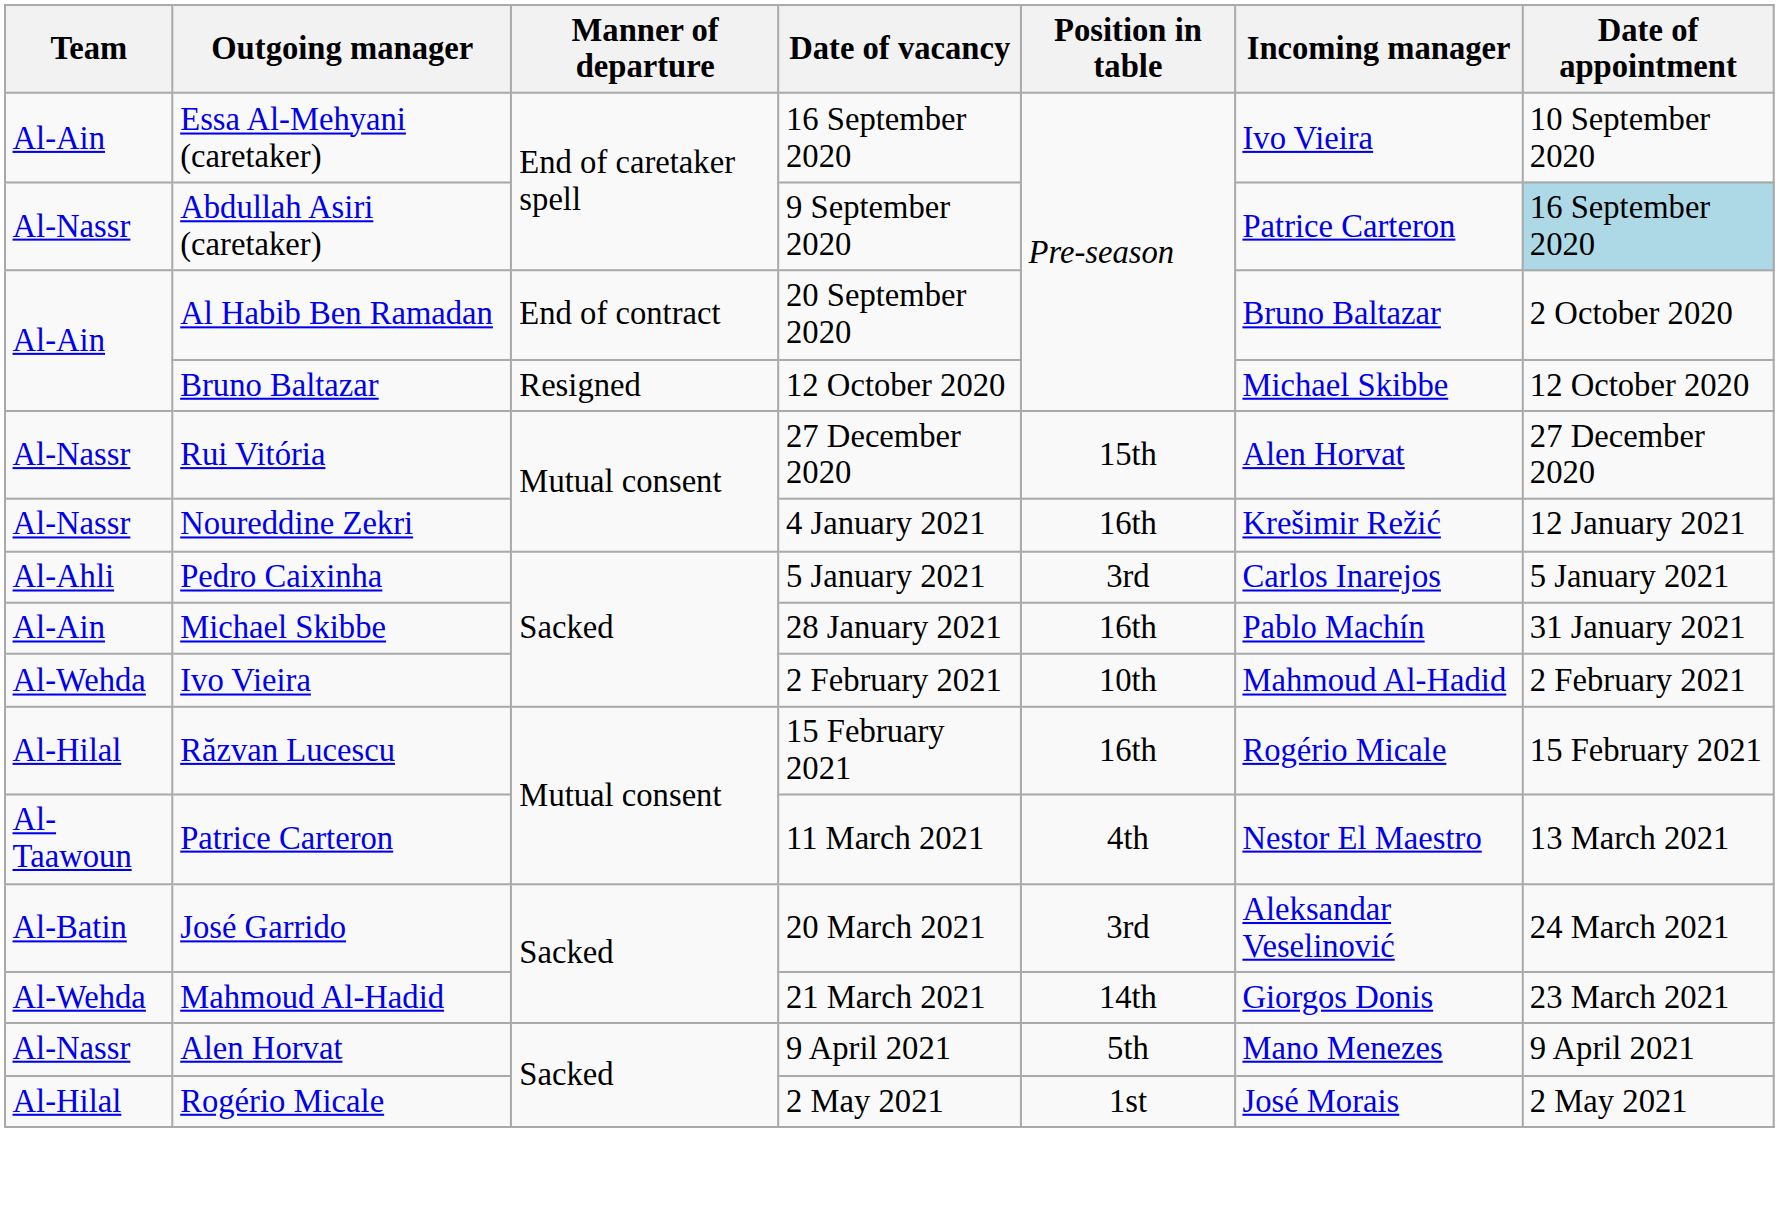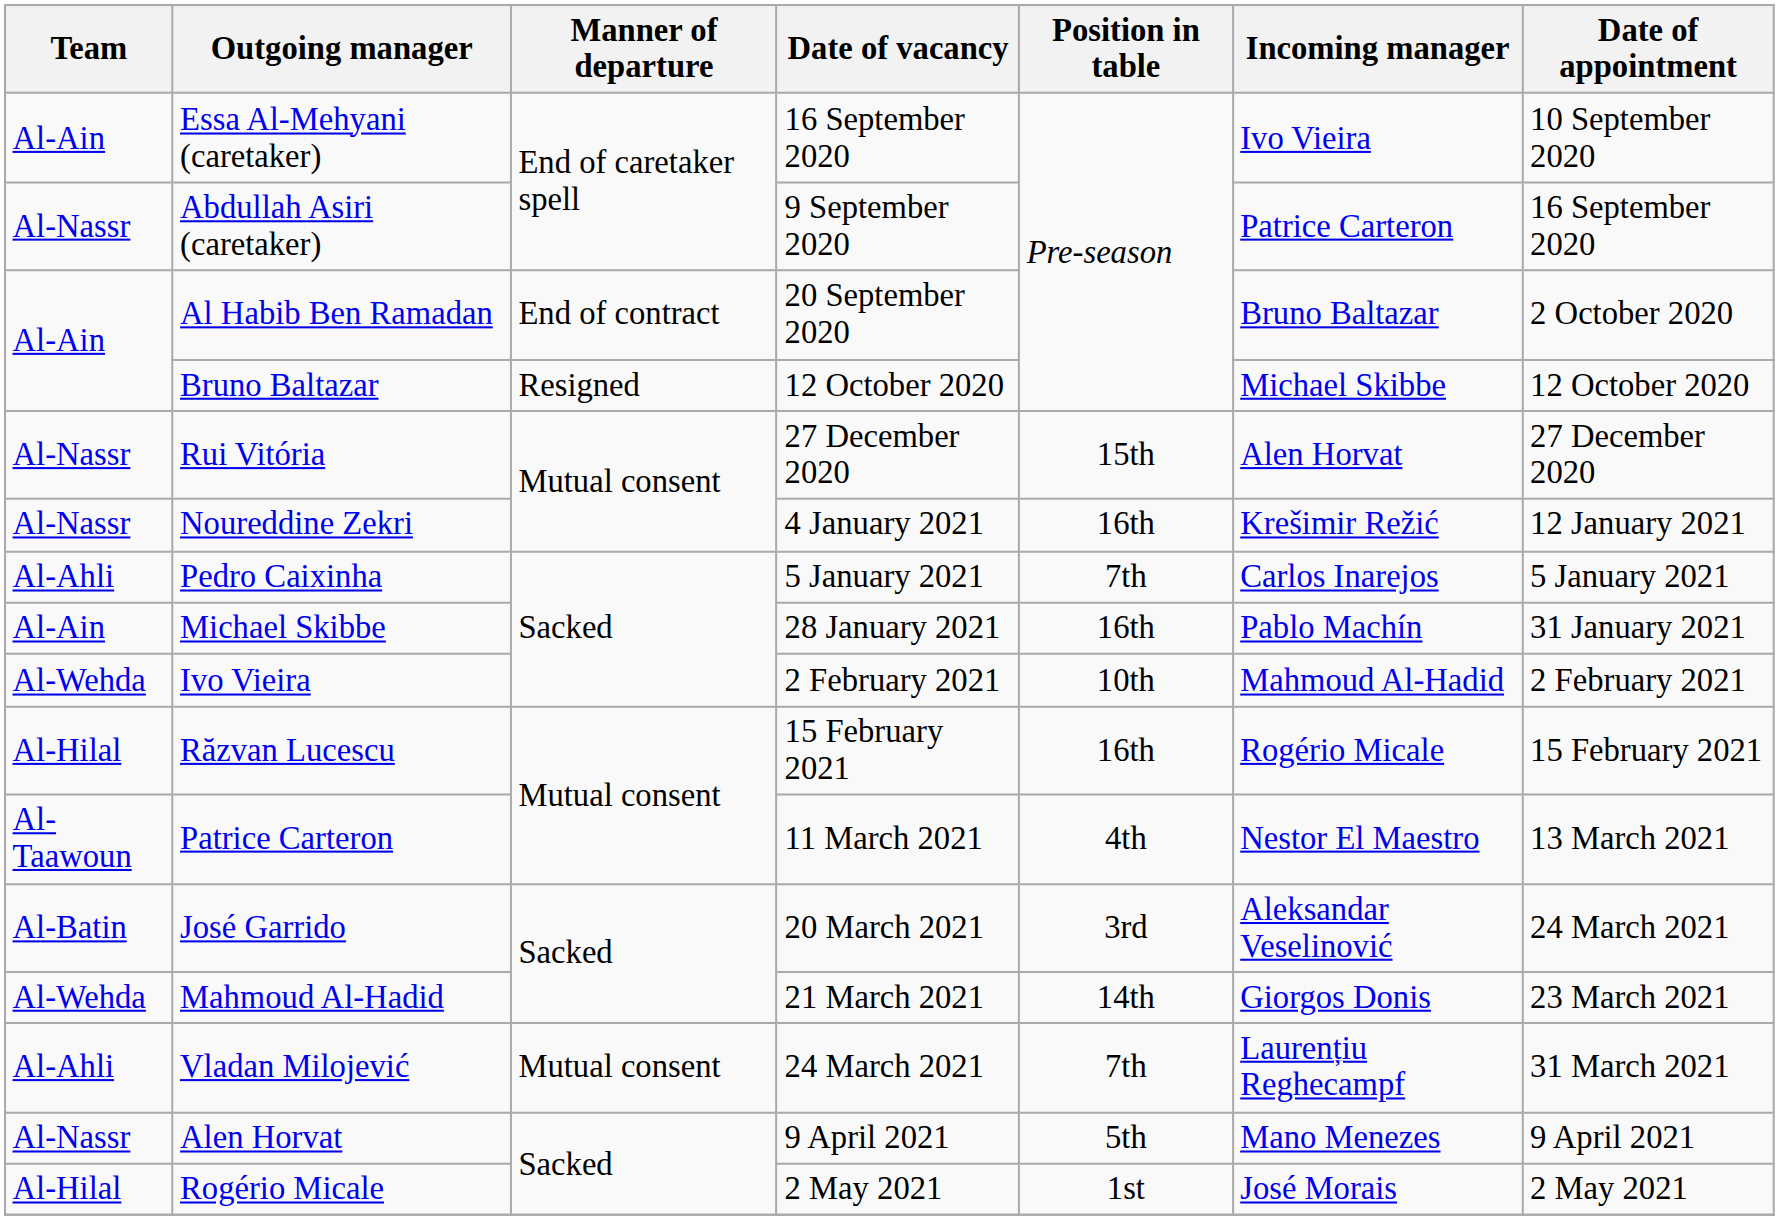Abdullah Asiri (caretaker) | Date of appointment: lightblue background -> no background
Pedro Caixinha | Position in table: 3rd -> 7th
+ row: Al-Ahli | Vladan Milojević | Mutual consent | 24 March 2021 | 7th | Laurențiu Reghecampf | 31 March 2021
